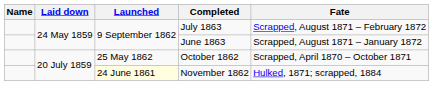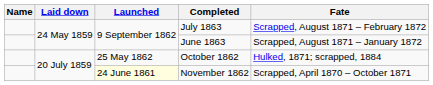October 1862 | Fate: Scrapped, April 1870 – October 1871 -> Hulked, 1871; scrapped, 1884
November 1862 | Fate: Hulked, 1871; scrapped, 1884 -> Scrapped, April 1870 – October 1871
